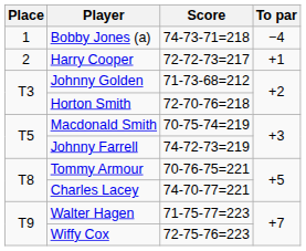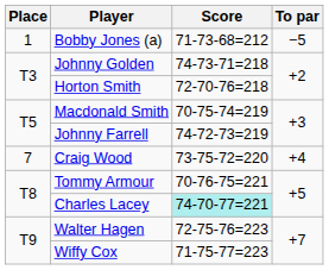Bobby Jones (a) | Score: 74-73-71=218 -> 71-73-68=212
Bobby Jones (a) | To par: −4 -> −5
- row: 2 | Harry Cooper | 72-72-73=217 | +1
Johnny Golden | Score: 71-73-68=212 -> 74-73-71=218
+ row: 7 | Craig Wood | 73-75-72=220 | +4
Charles Lacey | Score: no background -> paleturquoise background
Walter Hagen | Score: 71-75-77=223 -> 72-75-76=223
Wiffy Cox | Score: 72-75-76=223 -> 71-75-77=223
